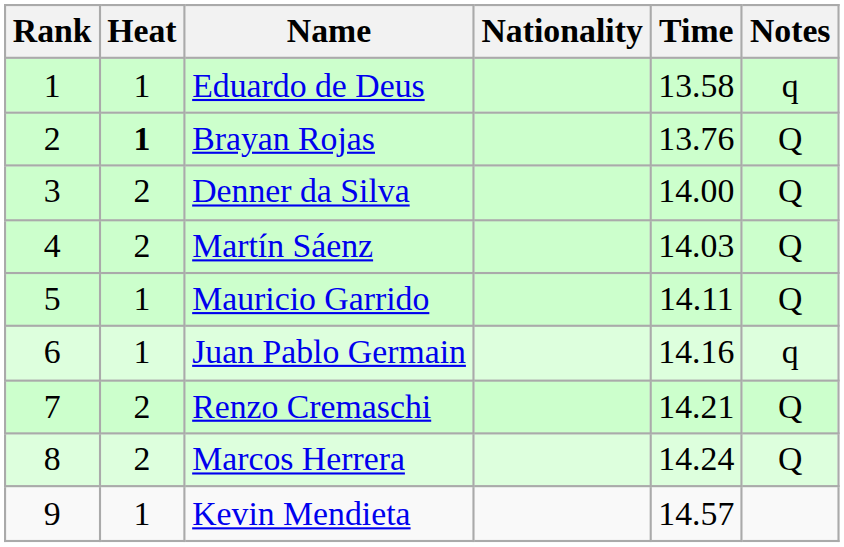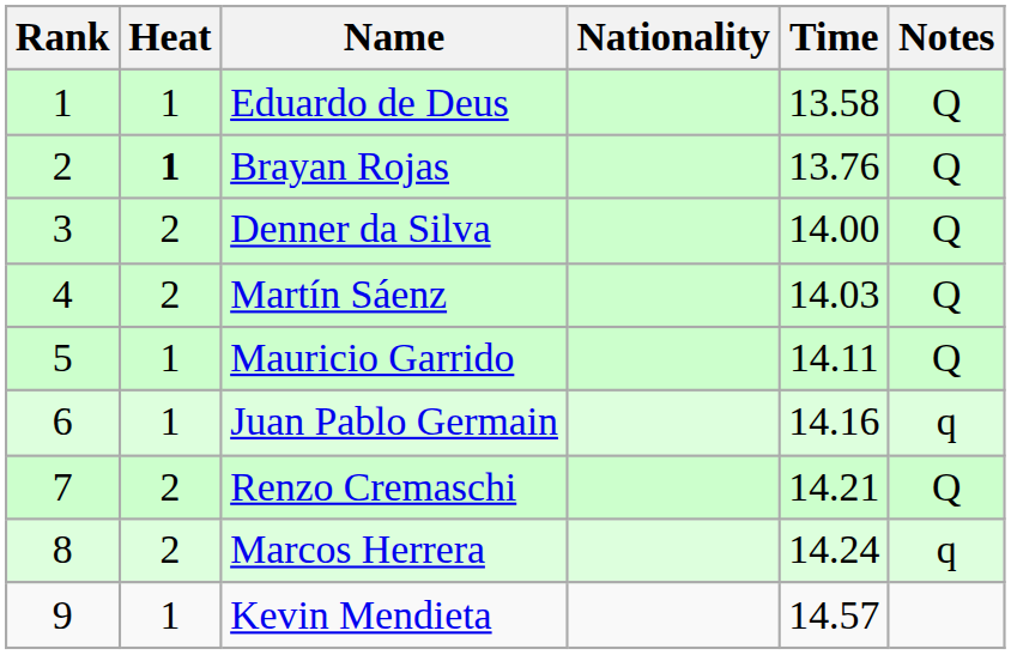Eduardo de Deus | Notes: q -> Q
Marcos Herrera | Notes: Q -> q
